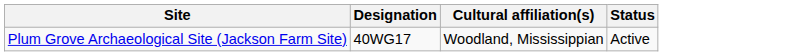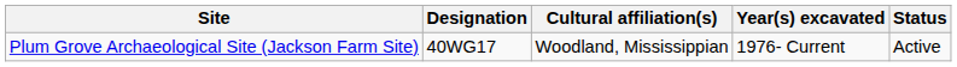+ column: Year(s) excavated | 1976- Current
